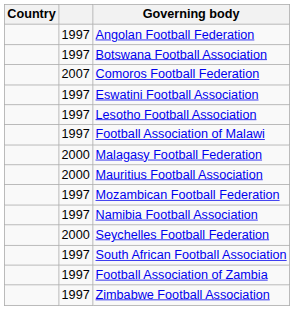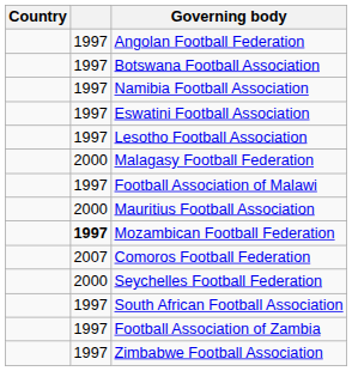rows swapped: Comoros Football Federation <-> Namibia Football Association
rows swapped: Malagasy Football Federation <-> Football Association of Malawi
Mozambican Football Federation | column 2: normal -> bold
